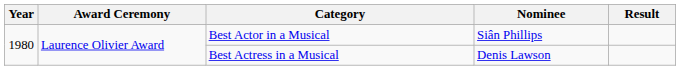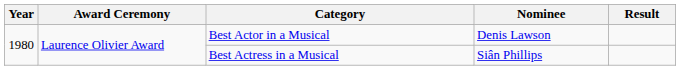Best Actor in a Musical | Nominee: Siân Phillips -> Denis Lawson
Best Actress in a Musical | Nominee: Denis Lawson -> Siân Phillips
